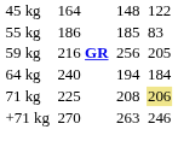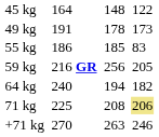+ row: 49 kg | 191 | 178 | 173
64 kg | column 7: 184 -> 182
